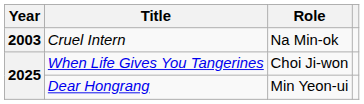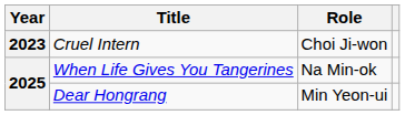Cruel Intern | Year: 2003 -> 2023
Cruel Intern | Role: Na Min-ok -> Choi Ji-won
When Life Gives You Tangerines | Role: Choi Ji-won -> Na Min-ok
